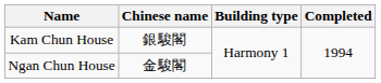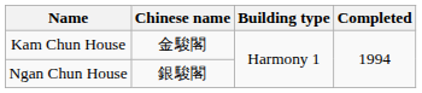Kam Chun House | Chinese name: 銀駿閣 -> 金駿閣
Ngan Chun House | Chinese name: 金駿閣 -> 銀駿閣
